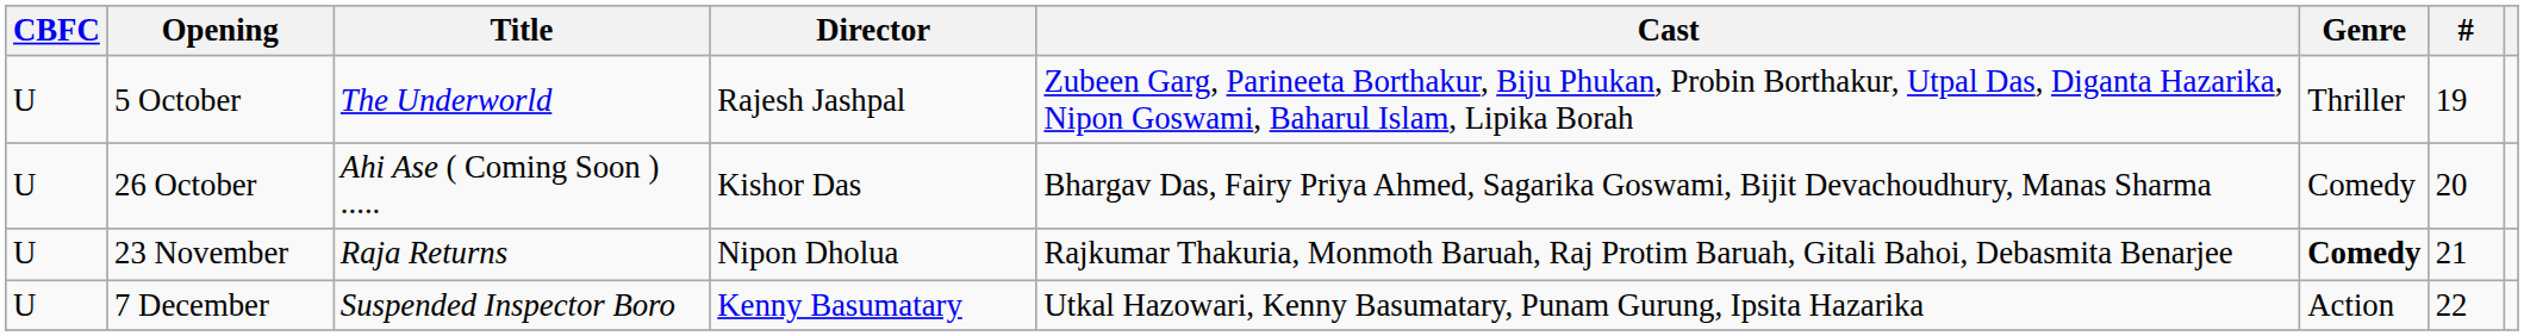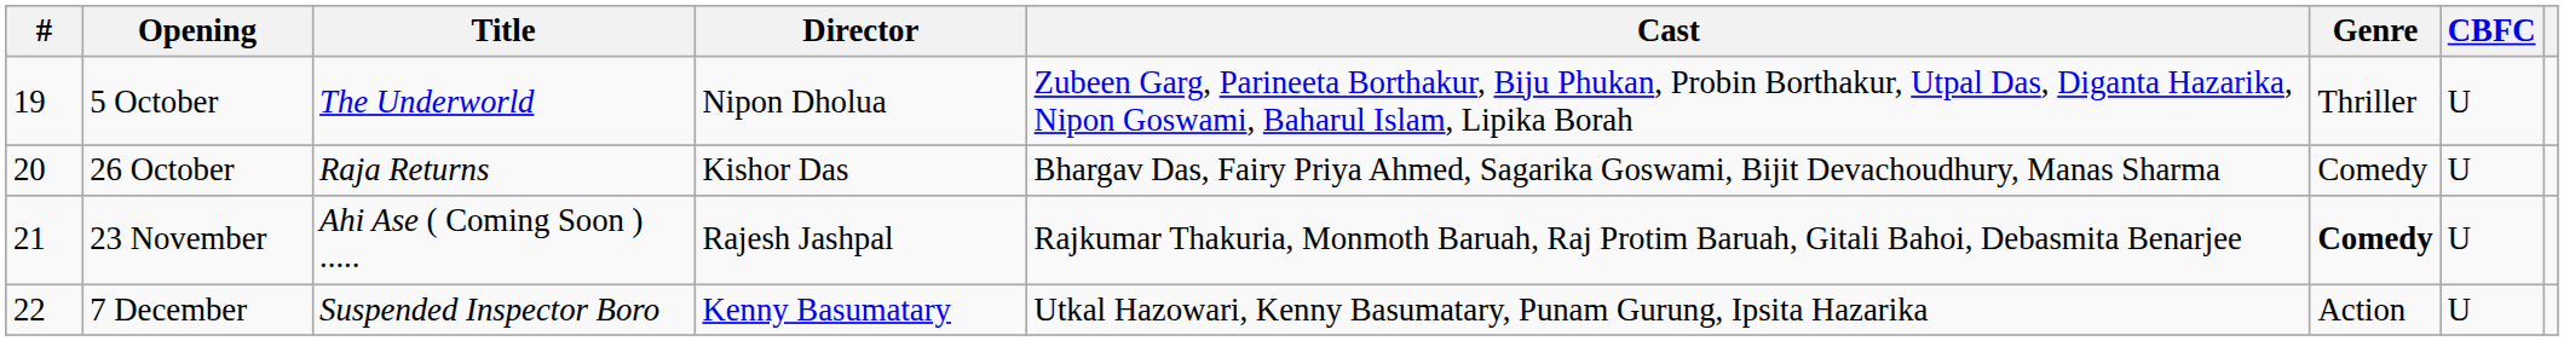columns swapped: # <-> CBFC
5 October | Director: Rajesh Jashpal -> Nipon Dholua
26 October | Title: Ahi Ase ( Coming Soon ) ..... -> Raja Returns
23 November | Title: Raja Returns -> Ahi Ase ( Coming Soon ) .....
23 November | Director: Nipon Dholua -> Rajesh Jashpal
